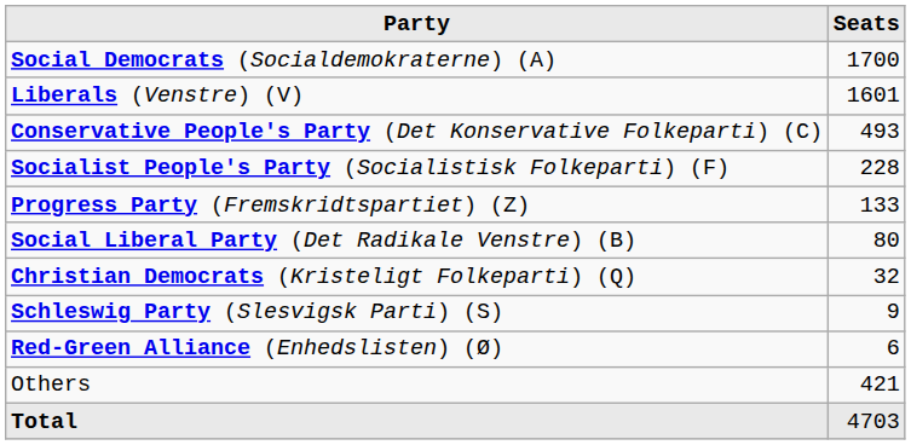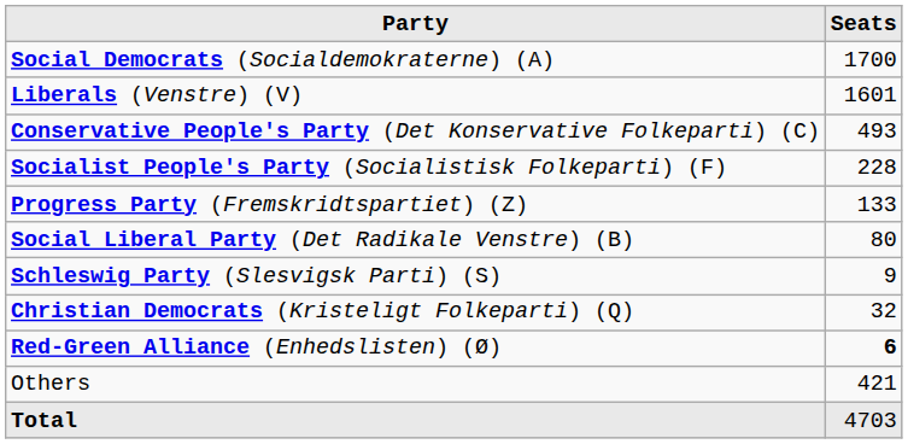rows swapped: Christian Democrats (Kristeligt Folkeparti) (Q) <-> Schleswig Party (Slesvigsk Parti) (S)
Red-Green Alliance (Enhedslisten) (Ø) | Seats: normal -> bold
